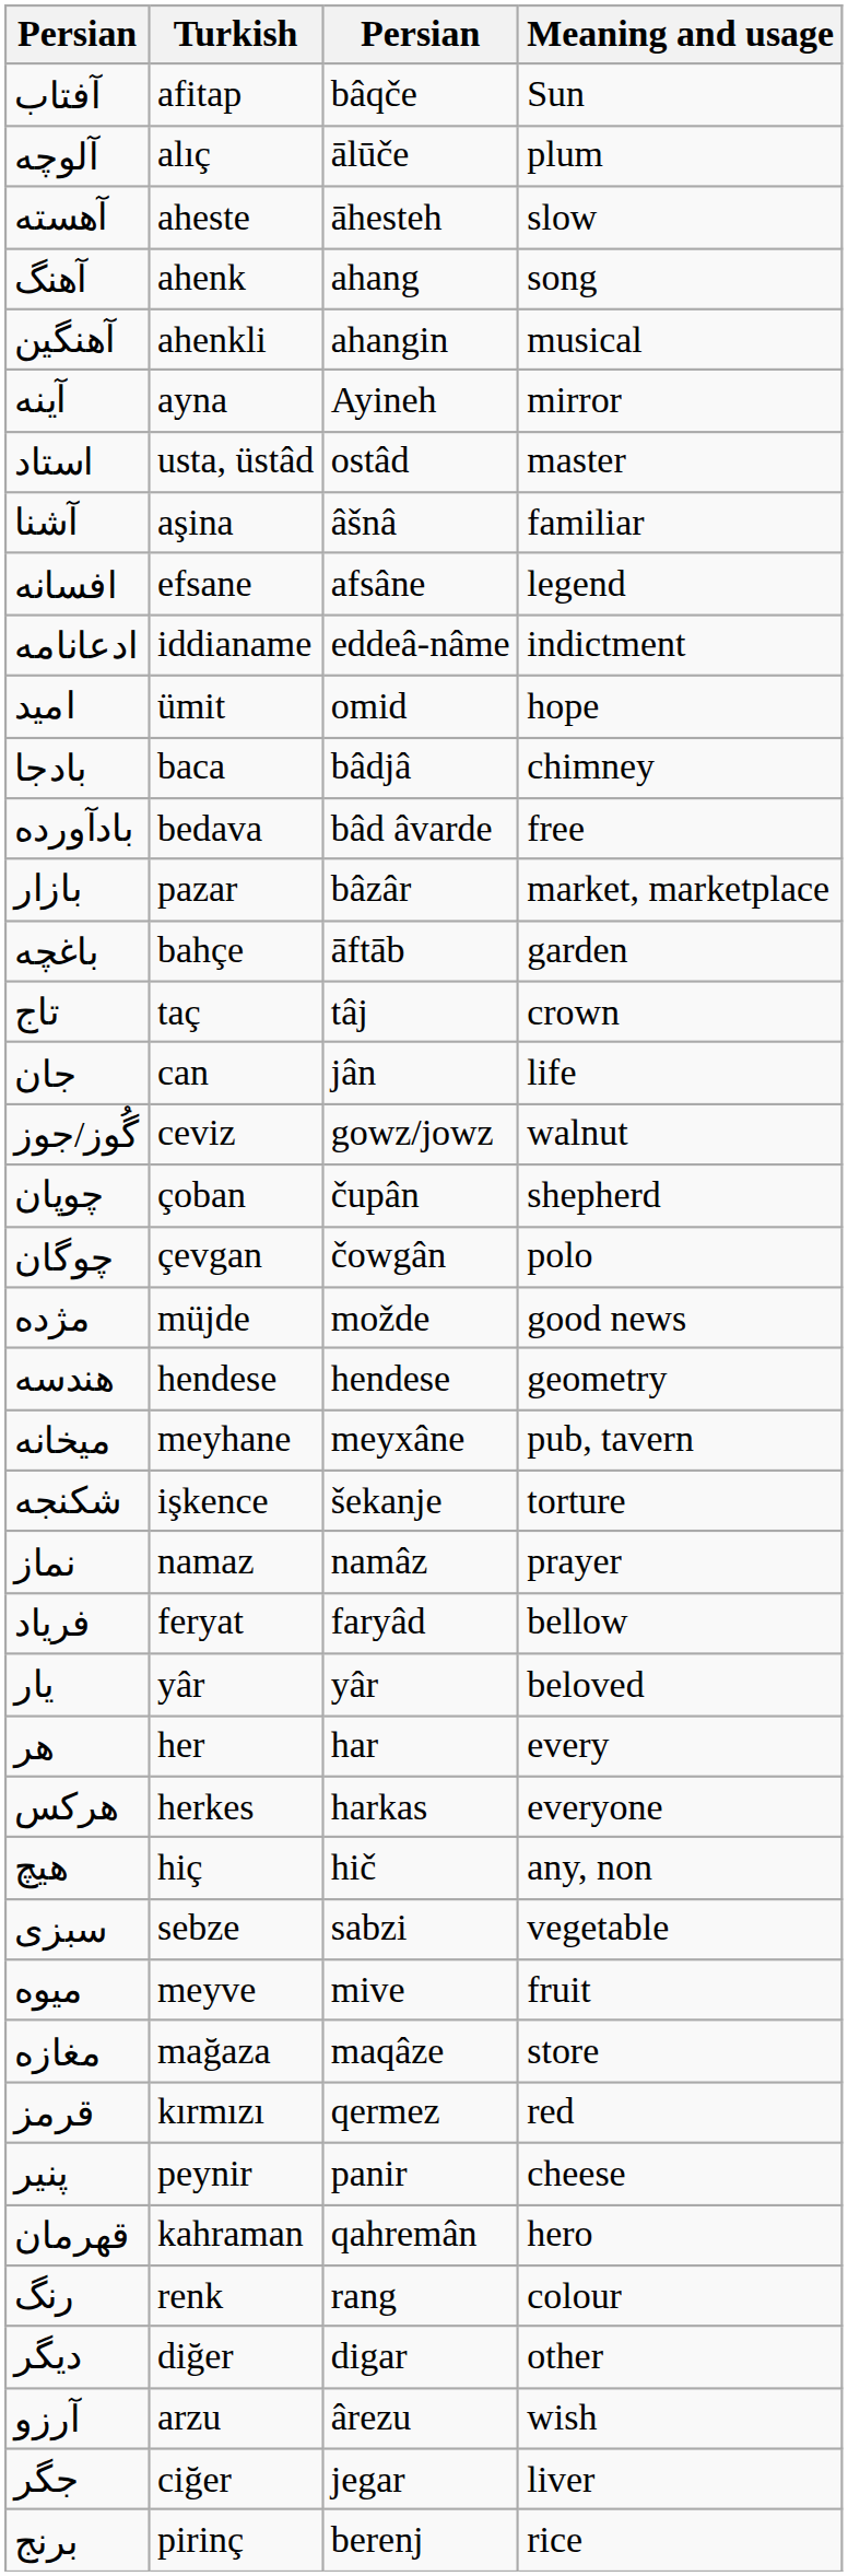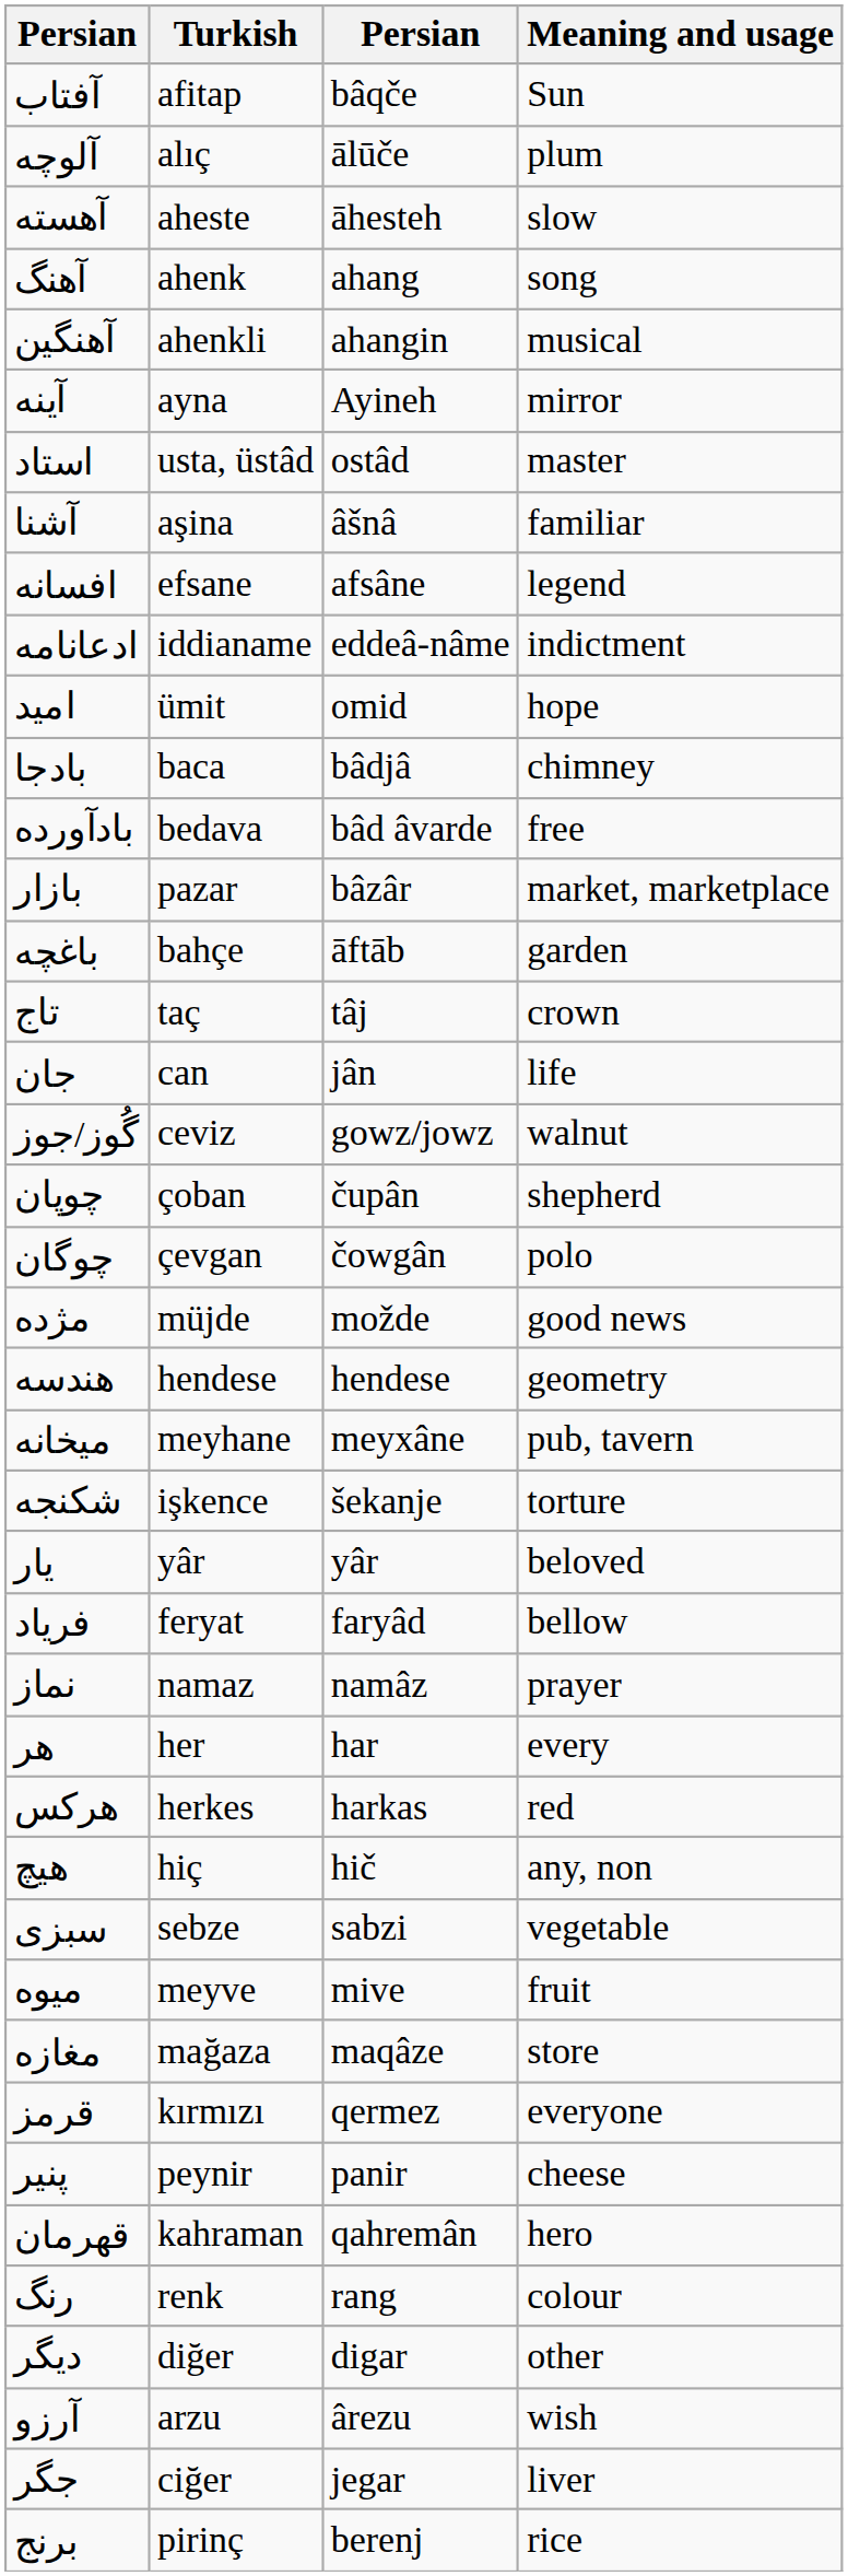rows swapped: نماز <-> یار
هرکس | Meaning and usage: everyone -> red
قرمز | Meaning and usage: red -> everyone
